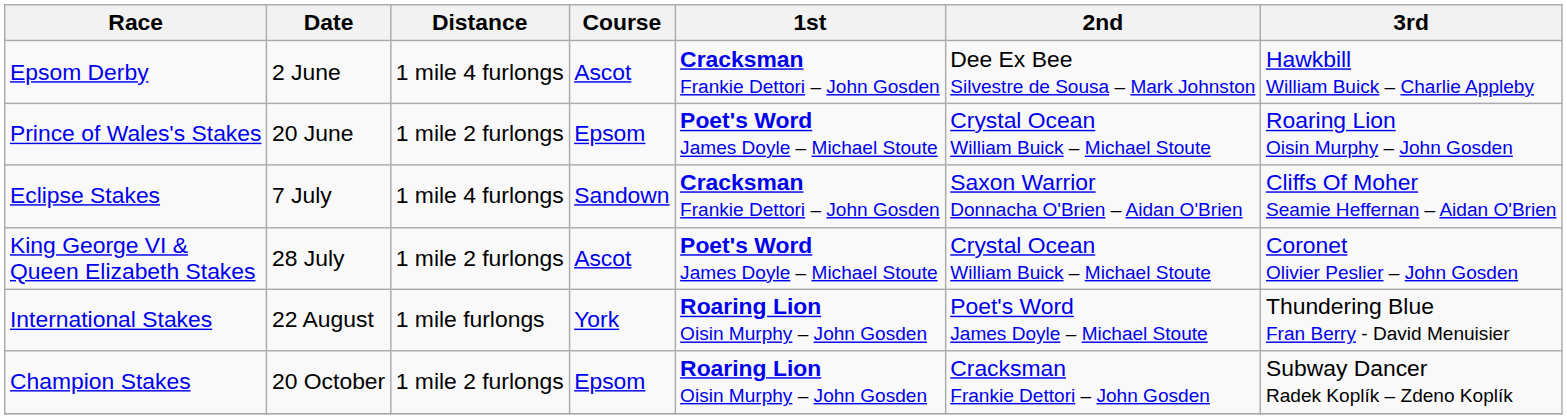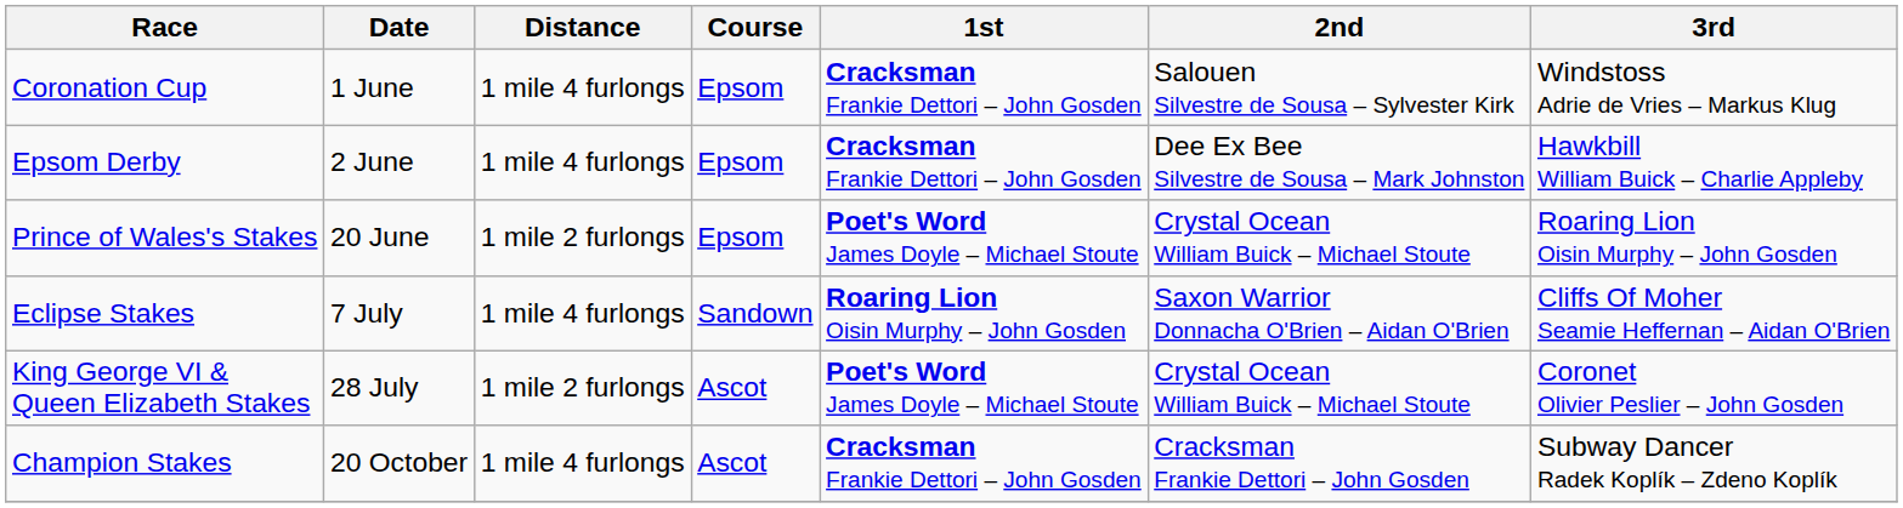+ row: Coronation Cup | 1 June | 1 mile 4 furlongs | Epsom | Cracksman Frankie Dettori – John Gosden | Salouen Silvestre de Sousa – Sylvester Kirk | Windstoss Adrie de Vries – Markus Klug
Epsom Derby | Course: Ascot -> Epsom
Eclipse Stakes | 1st: Cracksman Frankie Dettori – John Gosden -> Roaring Lion Oisin Murphy – John Gosden
- row: International Stakes | 22 August | 1 mile furlongs | York | Roaring Lion Oisin Murphy – John Gosden | Poet's Word James Doyle – Michael Stoute | Thundering Blue Fran Berry - David Menuisier
Champion Stakes | Distance: 1 mile 2 furlongs -> 1 mile 4 furlongs
Champion Stakes | Course: Epsom -> Ascot
Champion Stakes | 1st: Roaring Lion Oisin Murphy – John Gosden -> Cracksman Frankie Dettori – John Gosden
